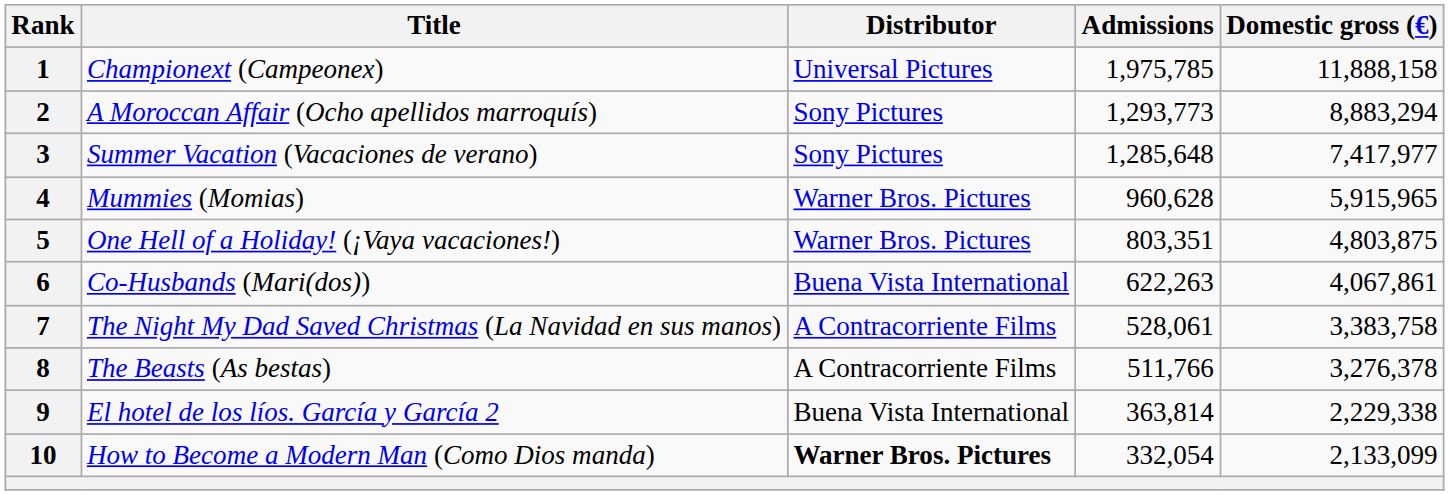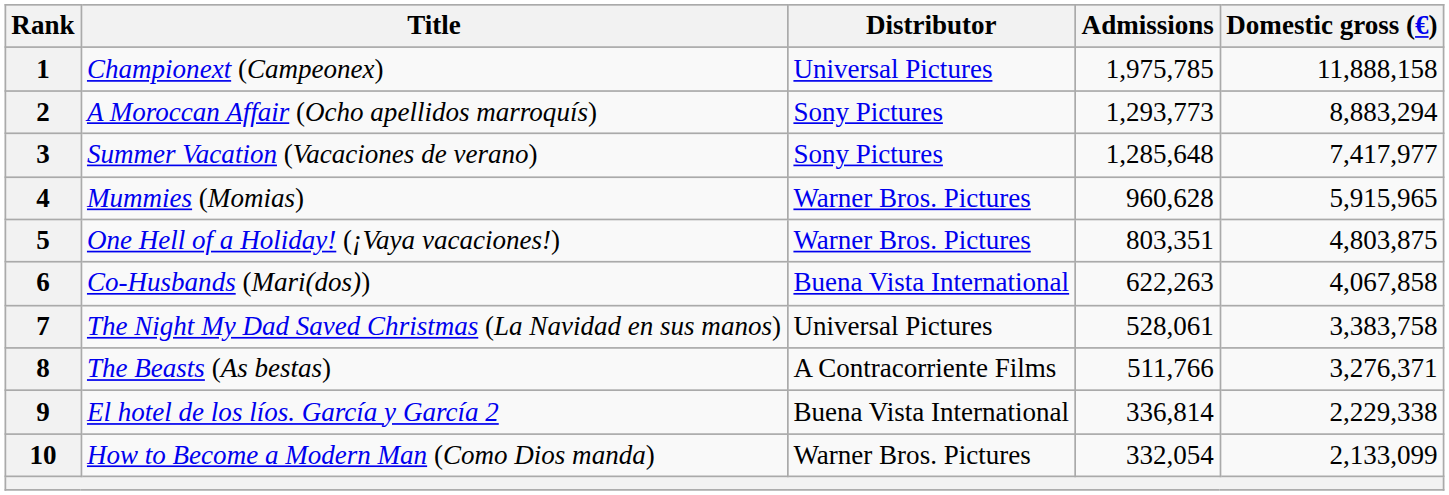6 | Domestic gross (€): 4,067,861 -> 4,067,858
7 | Distributor: A Contracorriente Films -> Universal Pictures
8 | Domestic gross (€): 3,276,378 -> 3,276,371
9 | Admissions: 363,814 -> 336,814
10 | Distributor: bold -> normal
